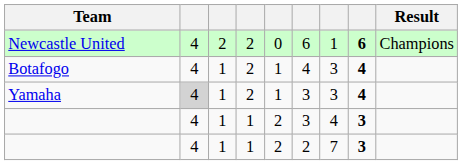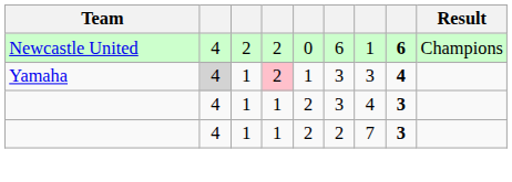- row: Botafogo | 4 | 1 | 2 | 1 | 4 | 3 | 4
Yamaha | column 4: no background -> pink background
